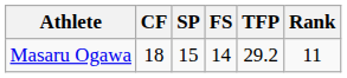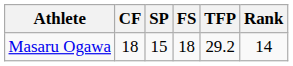Masaru Ogawa | FS: 14 -> 18
Masaru Ogawa | Rank: 11 -> 14
